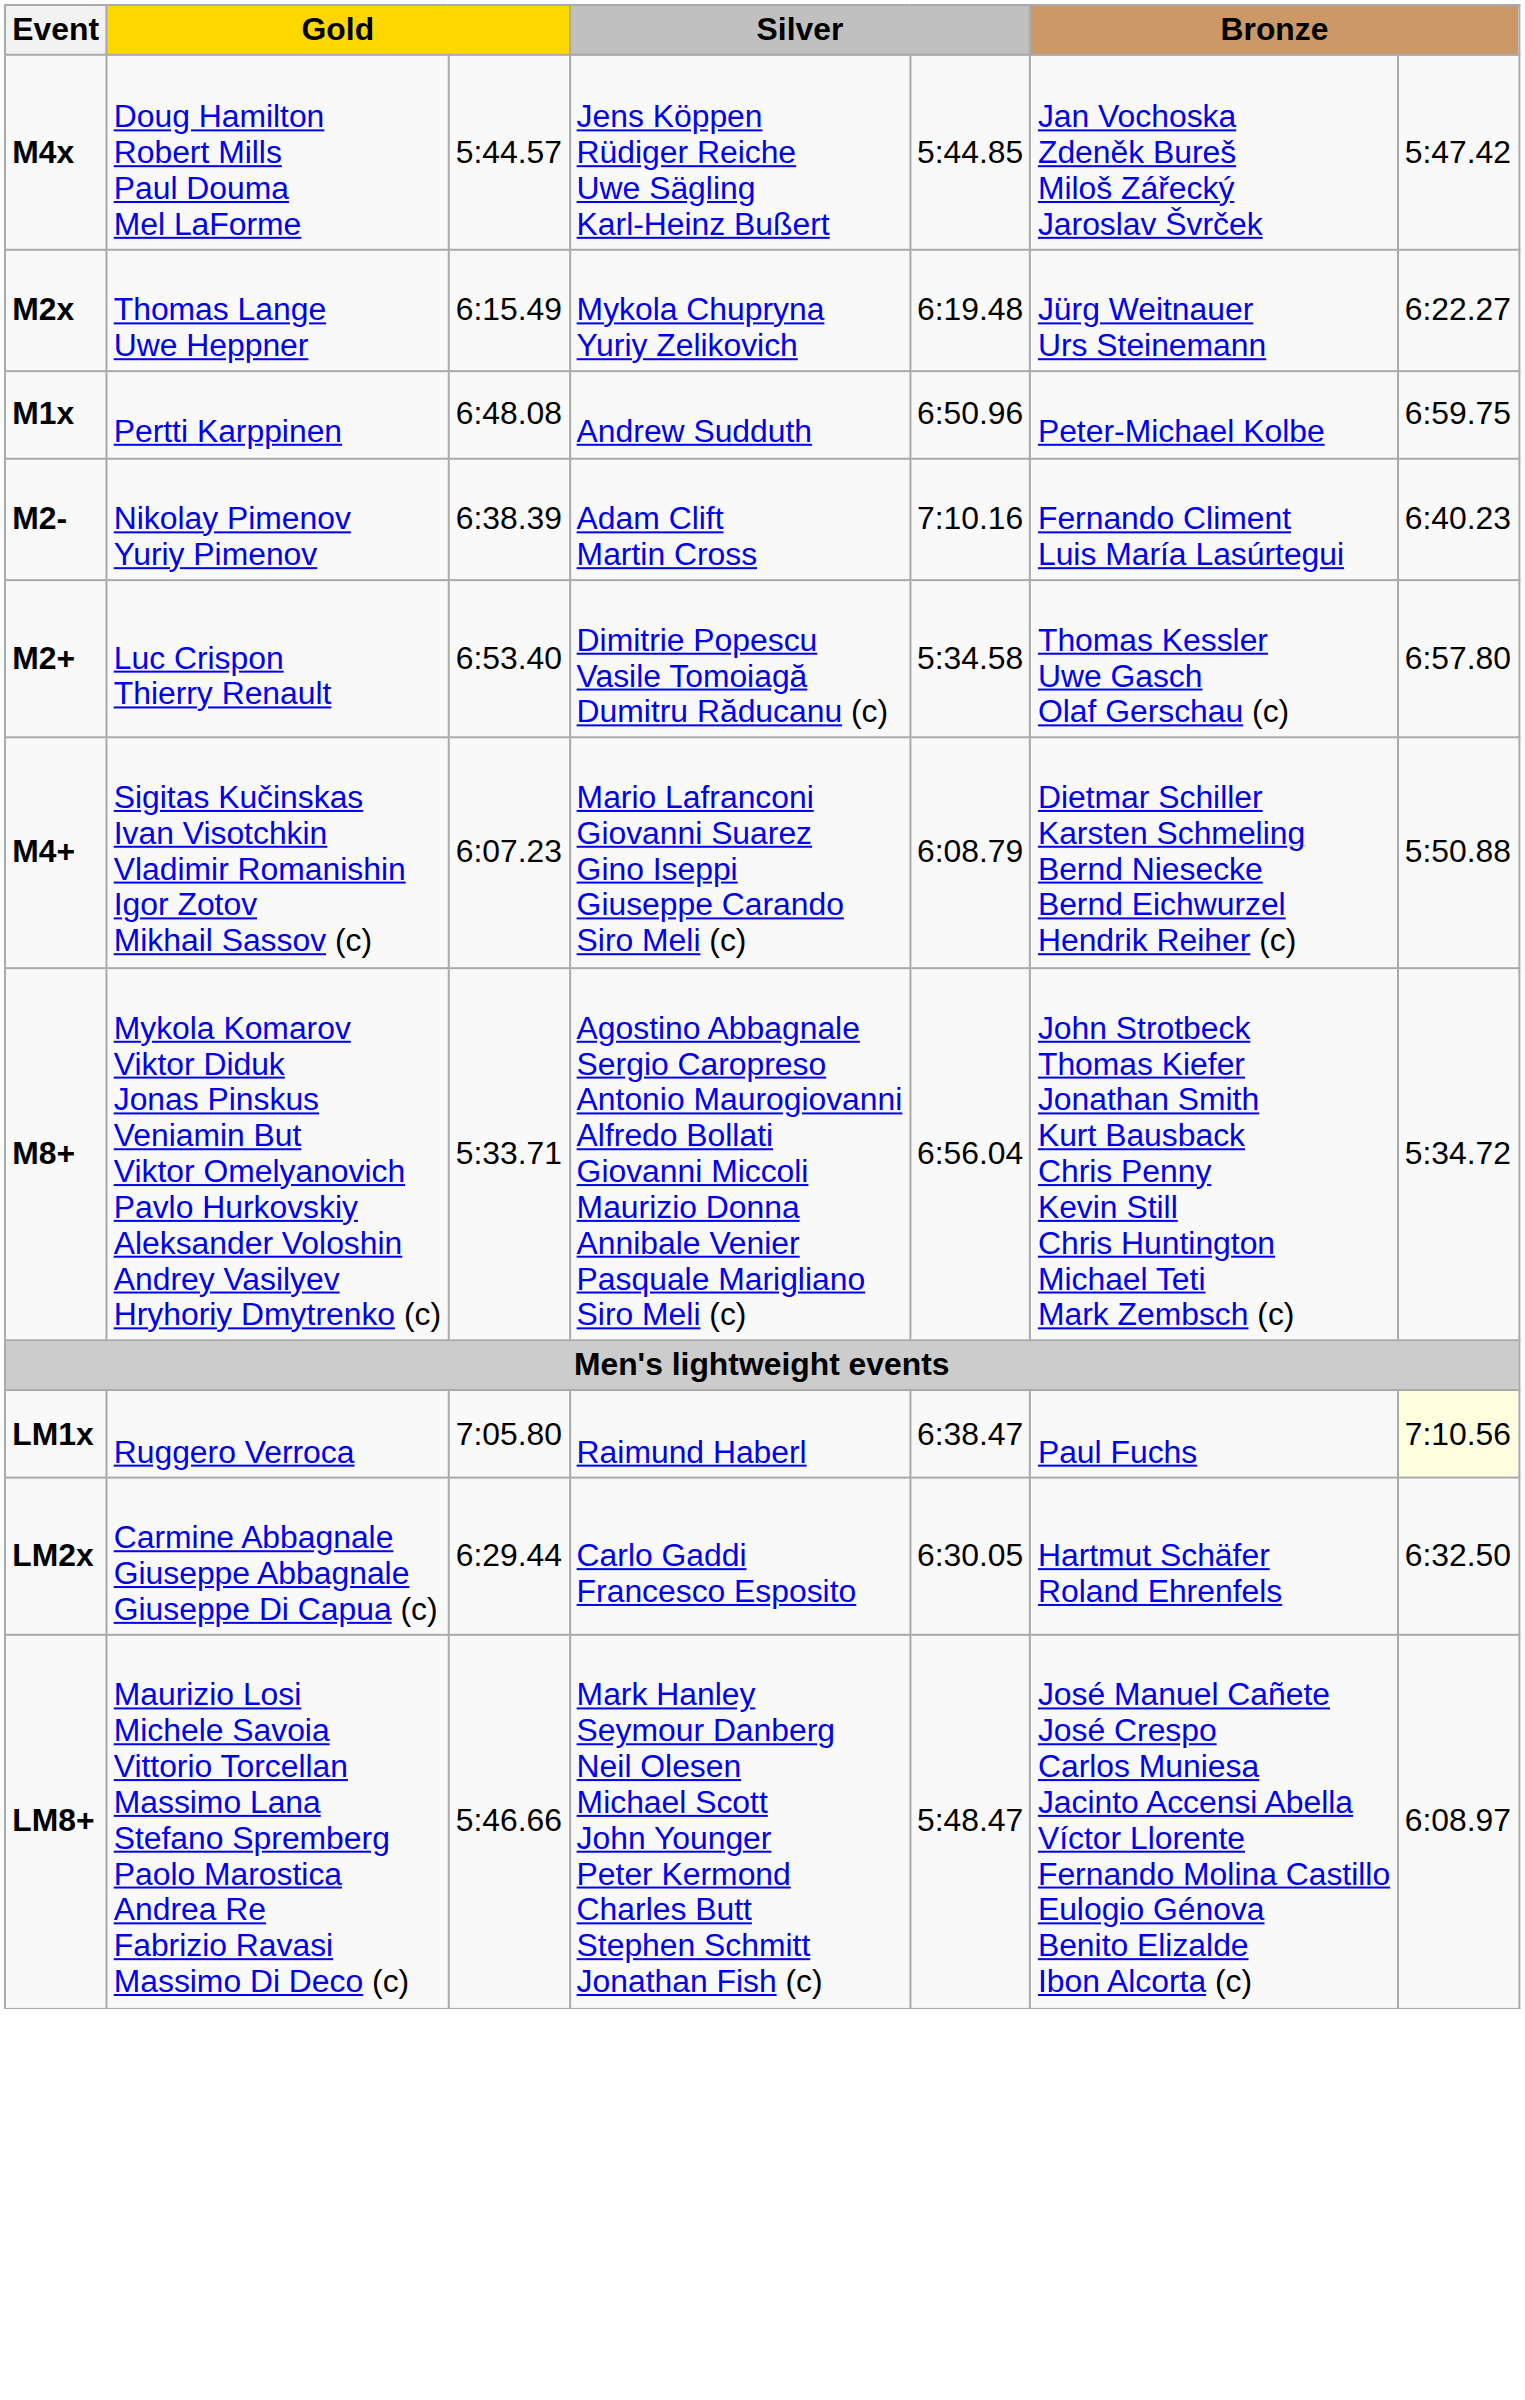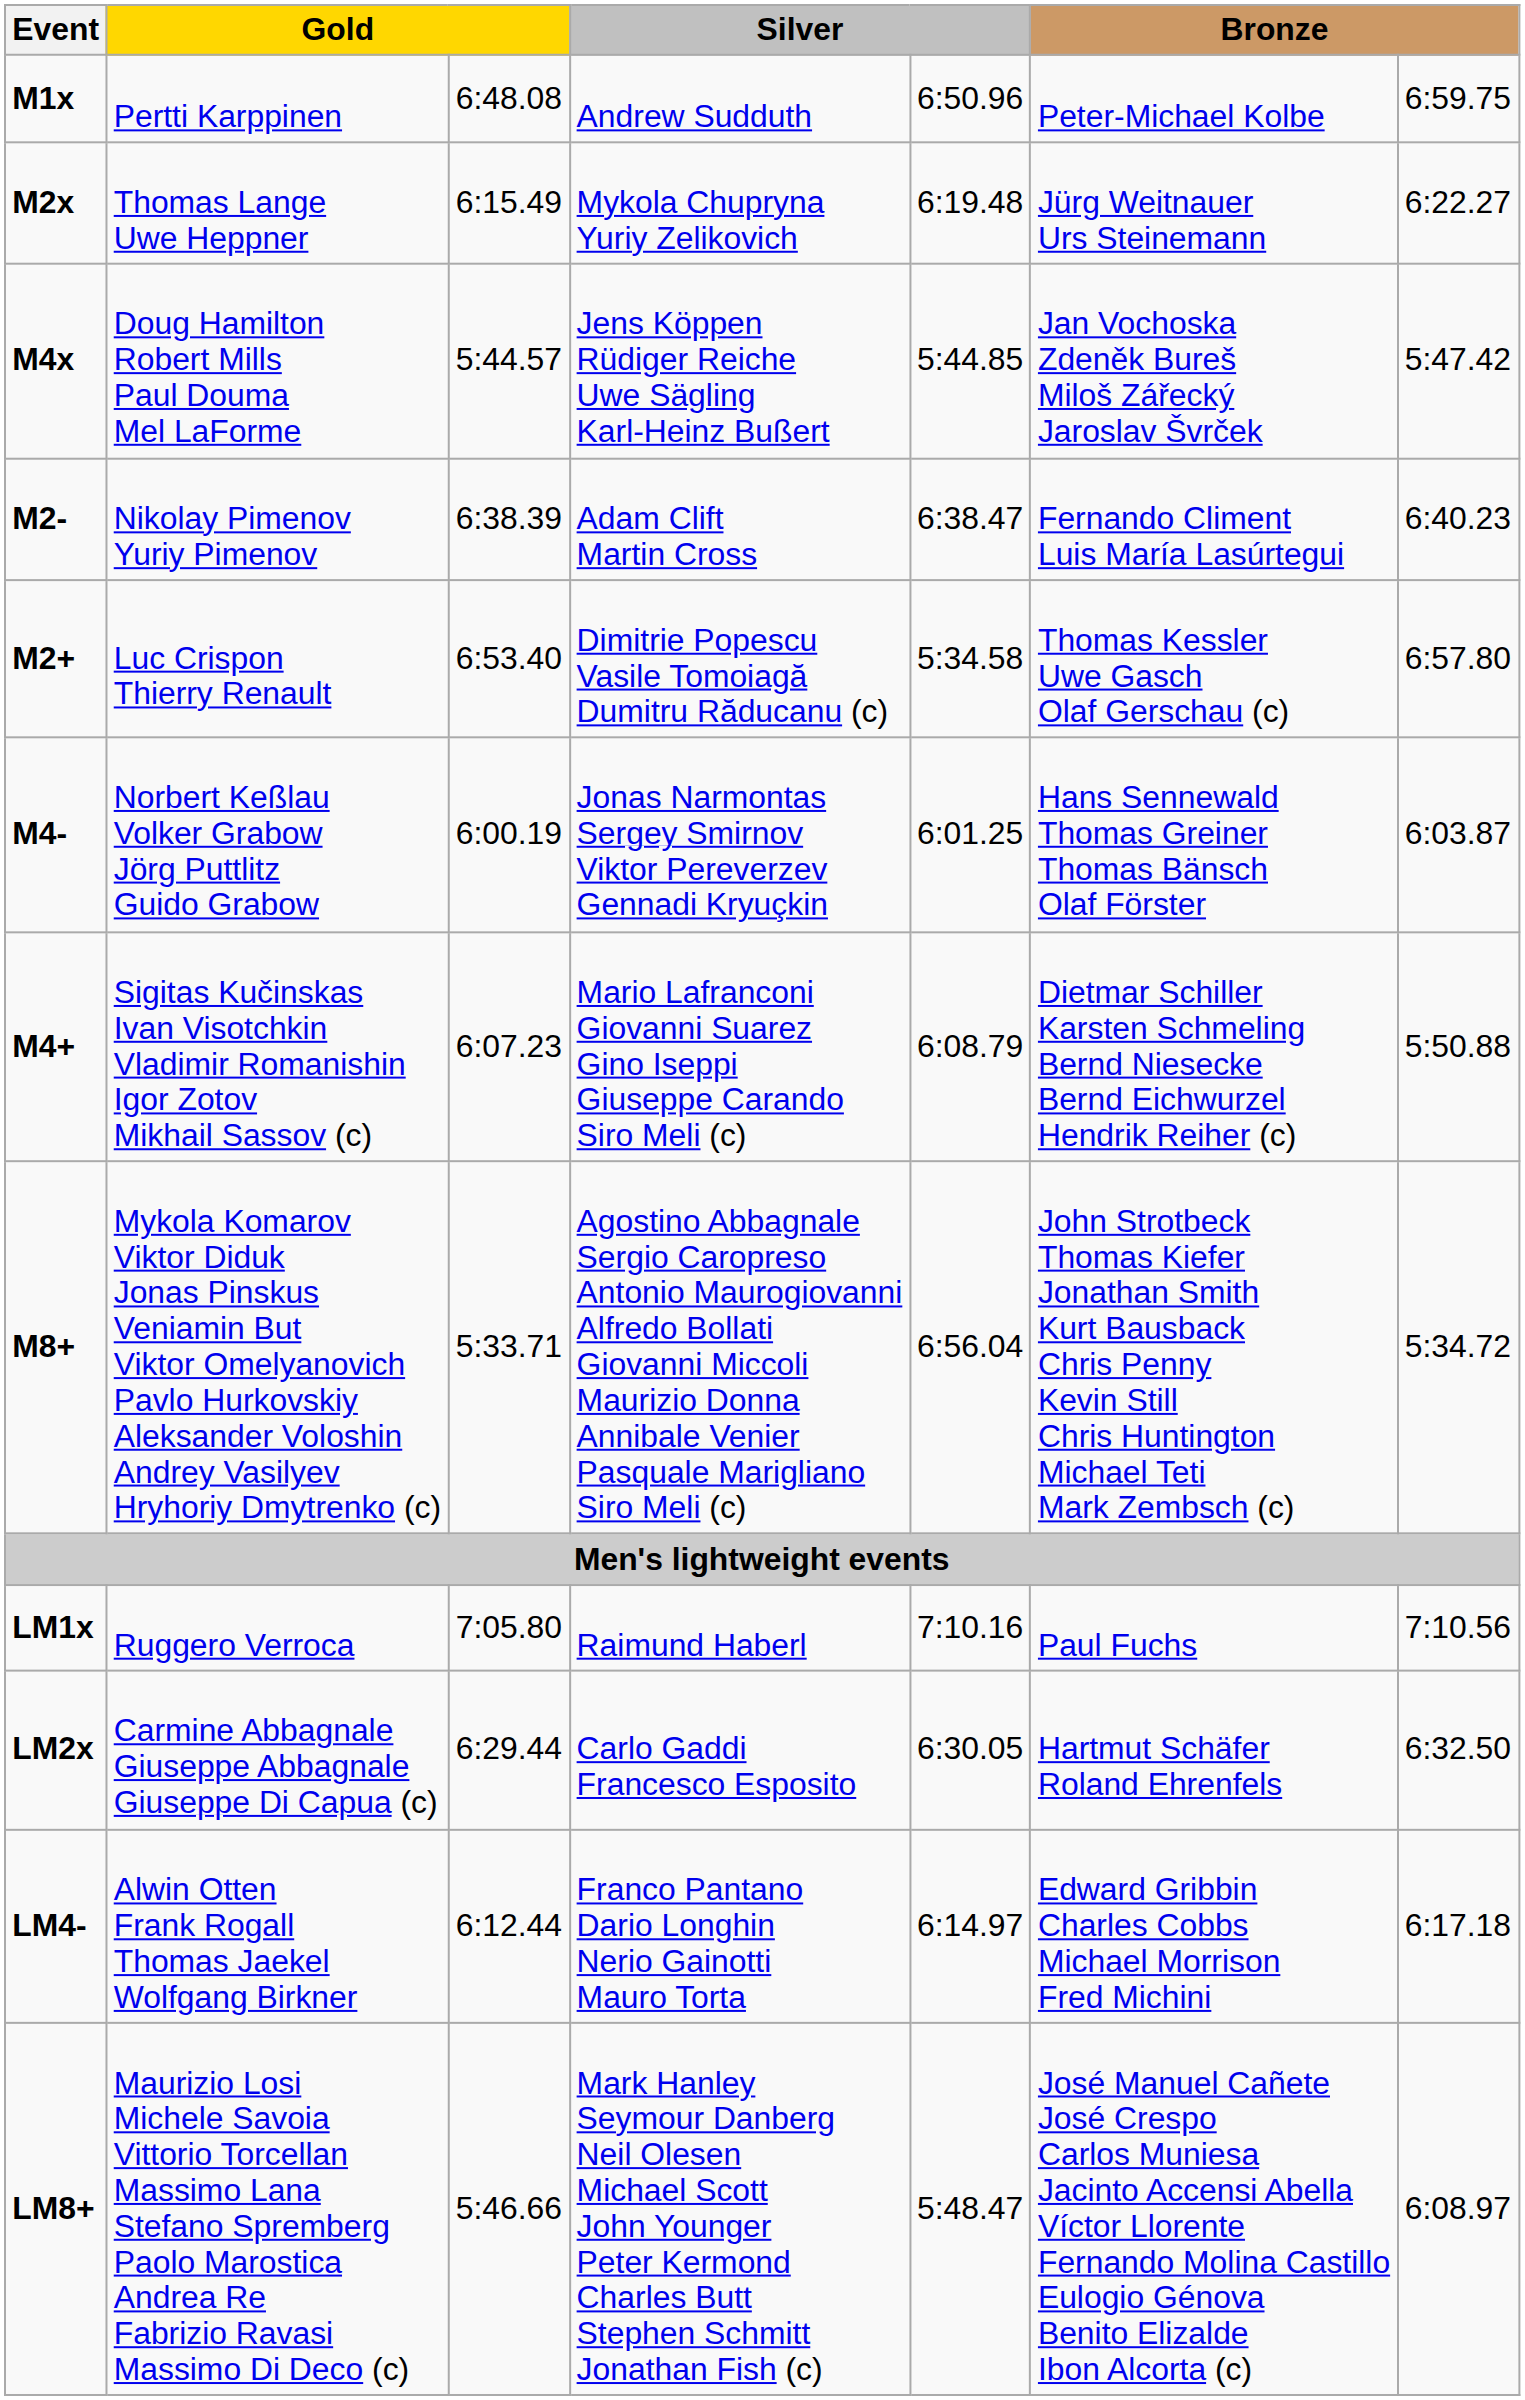rows swapped: M1x <-> M4x
M2- | column 5: 7:10.16 -> 6:38.47
+ row: M4- | Norbert Keßlau Volker Grabow Jörg Puttlitz Guido Grabow | 6:00.19 | Jonas Narmontas Sergey Smirnov Viktor Pereverzev Gennadi Kryuçkin | 6:01.25 | Hans Sennewald Thomas Greiner Thomas Bänsch Olaf Förster | 6:03.87
LM1x | column 5: 6:38.47 -> 7:10.16
LM1x | column 7: lightyellow background -> no background
+ row: LM4- | Alwin Otten Frank Rogall Thomas Jaekel Wolfgang Birkner | 6:12.44 | Franco Pantano Dario Longhin Nerio Gainotti Mauro Torta | 6:14.97 | Edward Gribbin Charles Cobbs Michael Morrison Fred Michini | 6:17.18
